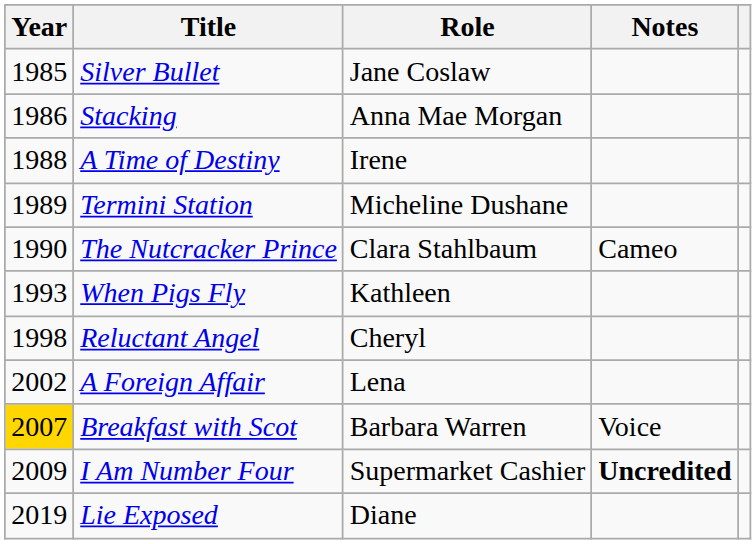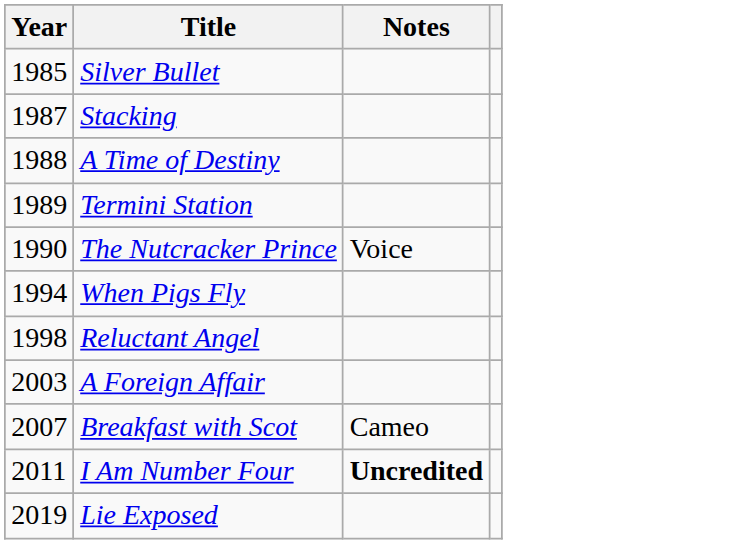- column: Role | Jane Coslaw | Anna Mae Morgan | Irene | Micheline Dushane | Clara Stahlbaum | Kathleen | Cheryl | Lena | Barbara Warren | Supermarket Cashier | Diane
Stacking | Year: 1986 -> 1987
The Nutcracker Prince | Notes: Cameo -> Voice
When Pigs Fly | Year: 1993 -> 1994
A Foreign Affair | Year: 2002 -> 2003
Breakfast with Scot | Year: gold background -> no background
Breakfast with Scot | Notes: Voice -> Cameo
I Am Number Four | Year: 2009 -> 2011
